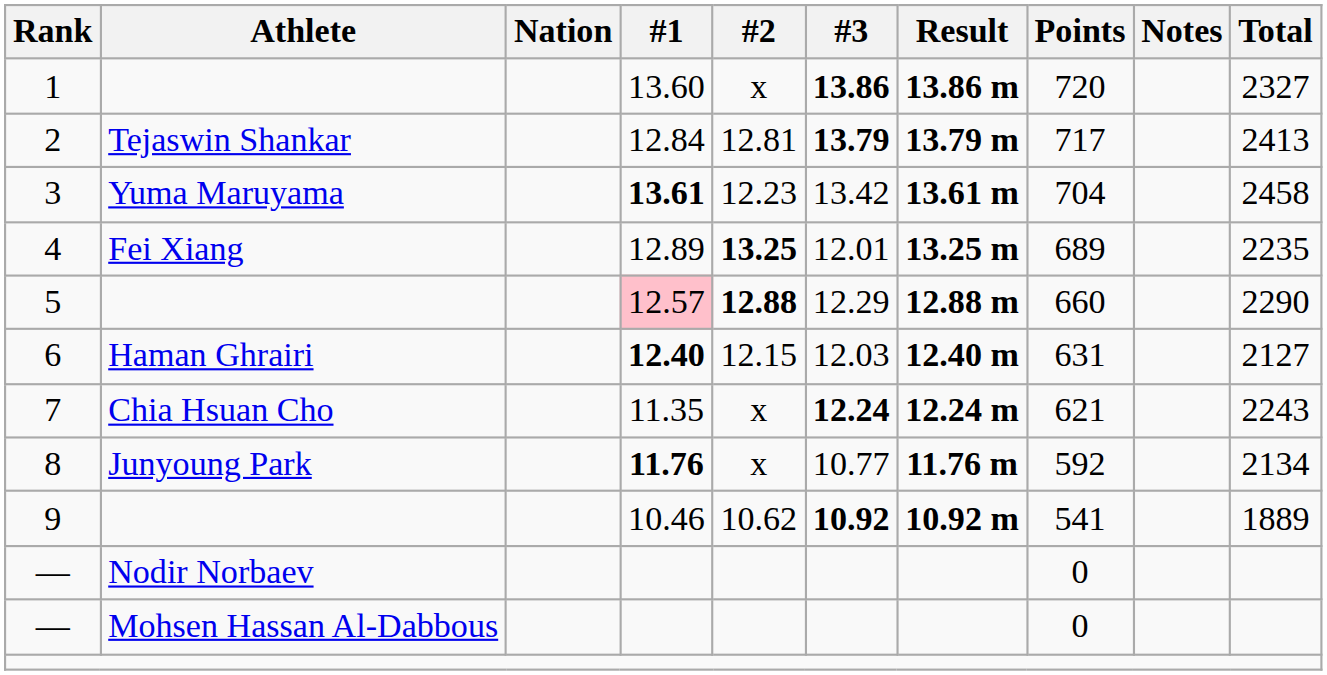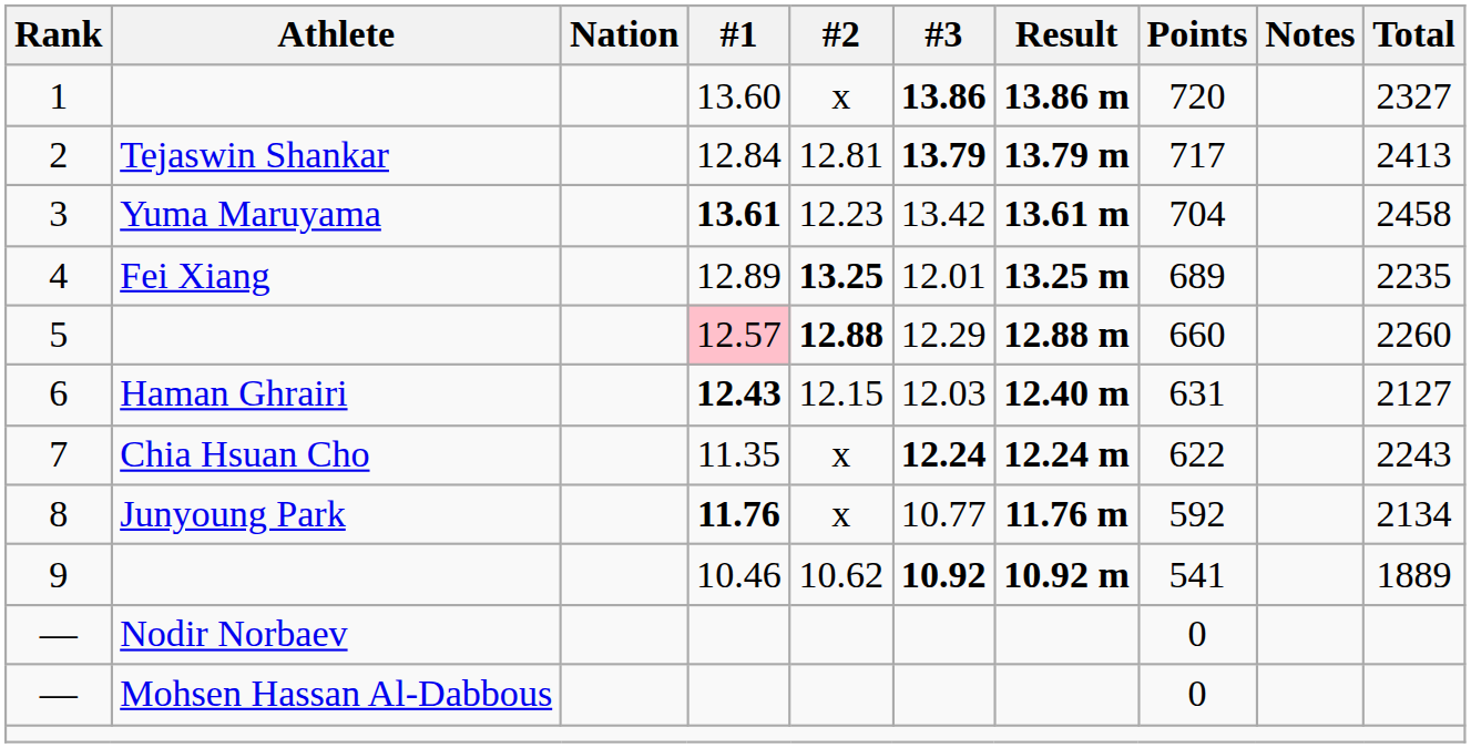5 | Total: 2290 -> 2260
6 | #1: 12.40 -> 12.43
7 | Points: 621 -> 622
